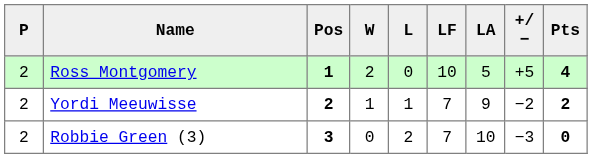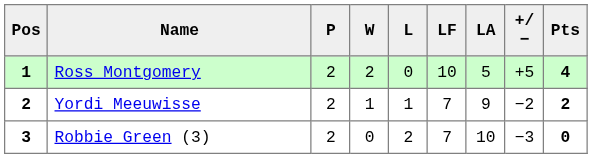columns swapped: Pos <-> P
